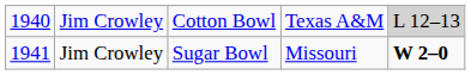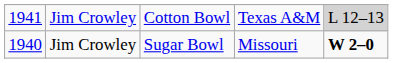Cotton Bowl | column 1: 1940 -> 1941
Sugar Bowl | column 1: 1941 -> 1940
